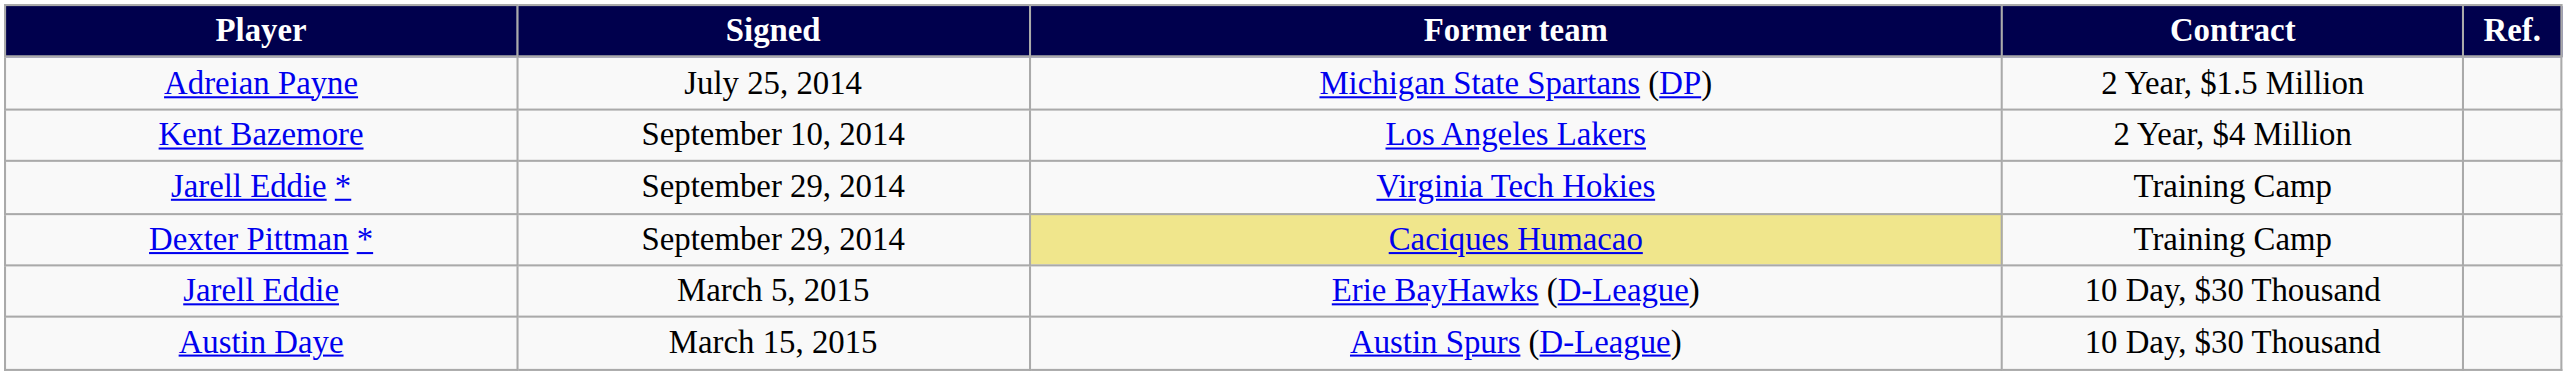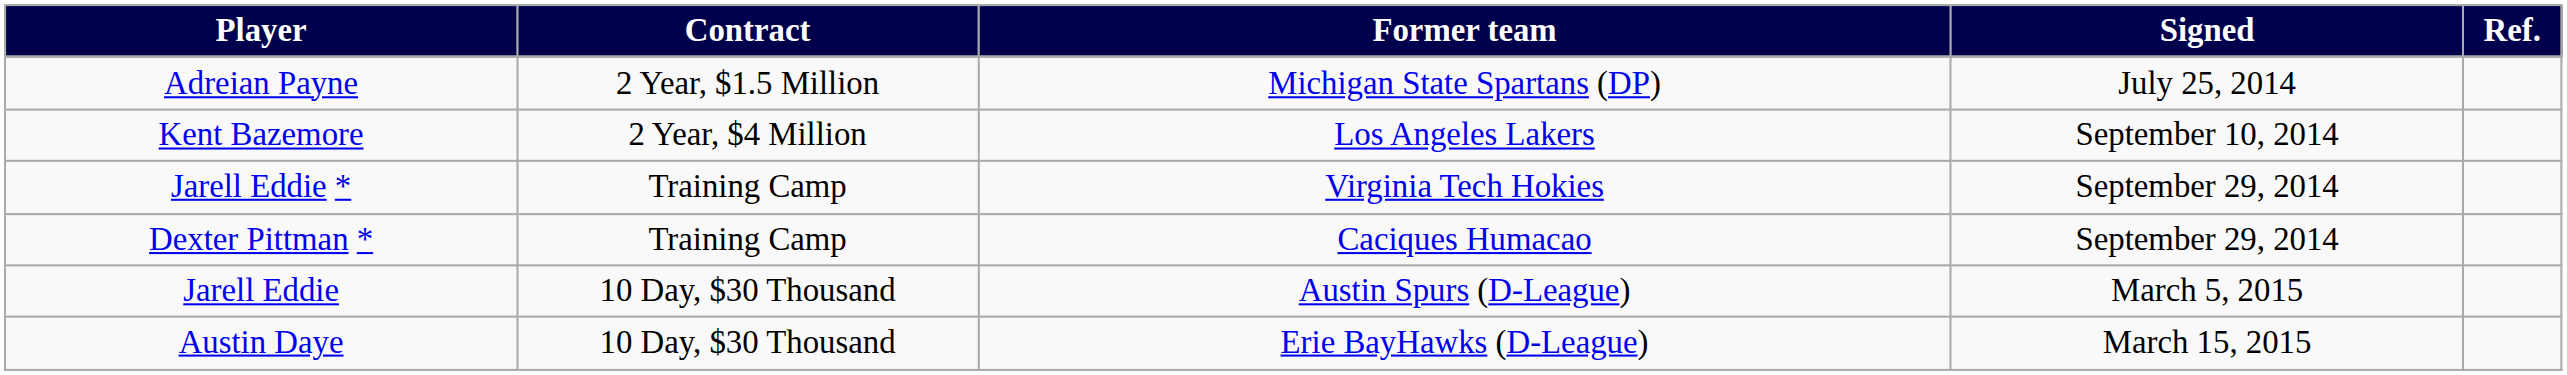columns swapped: Signed <-> Contract
Dexter Pittman * | Former team: khaki background -> no background
Jarell Eddie | Former team: Erie BayHawks (D-League) -> Austin Spurs (D-League)
Austin Daye | Former team: Austin Spurs (D-League) -> Erie BayHawks (D-League)
